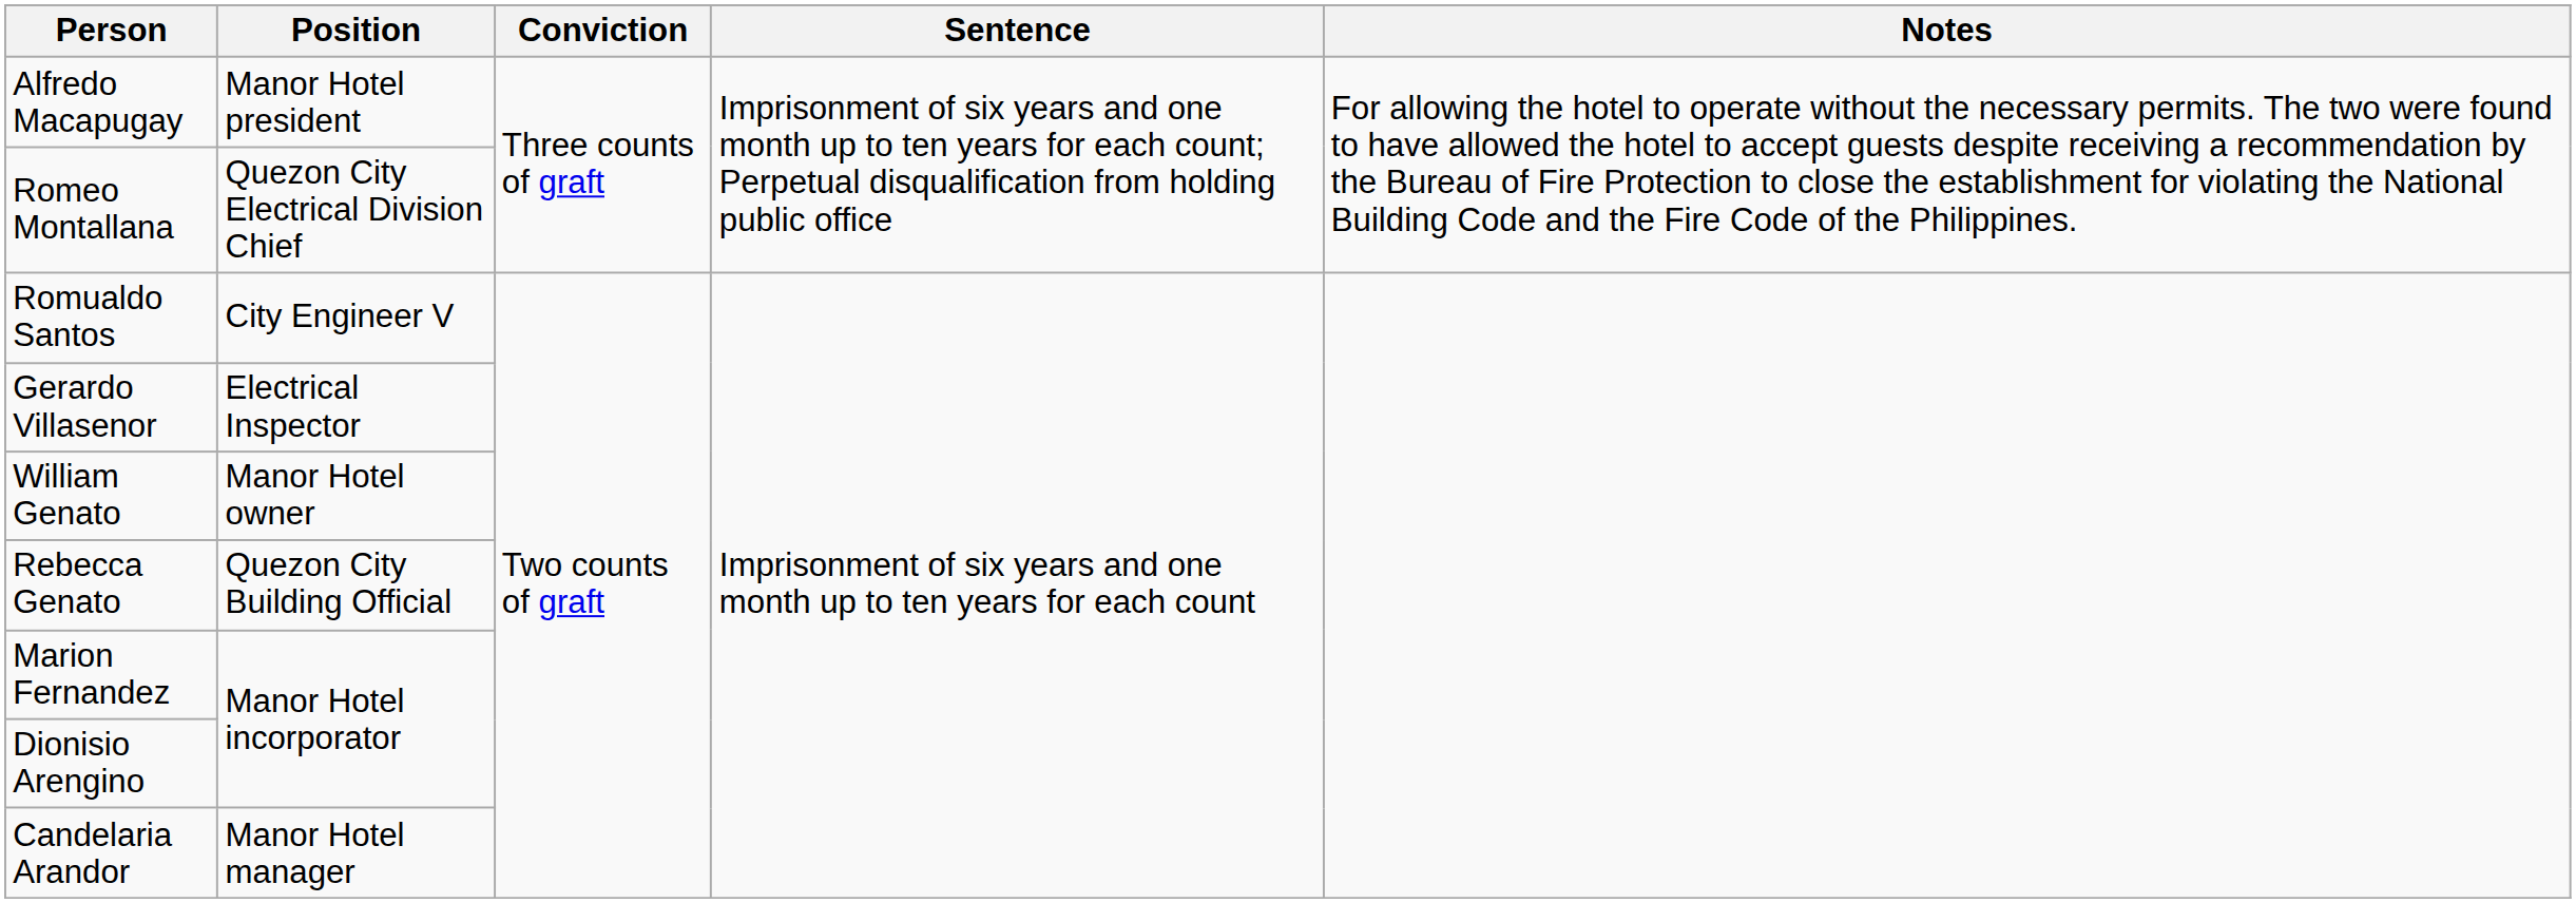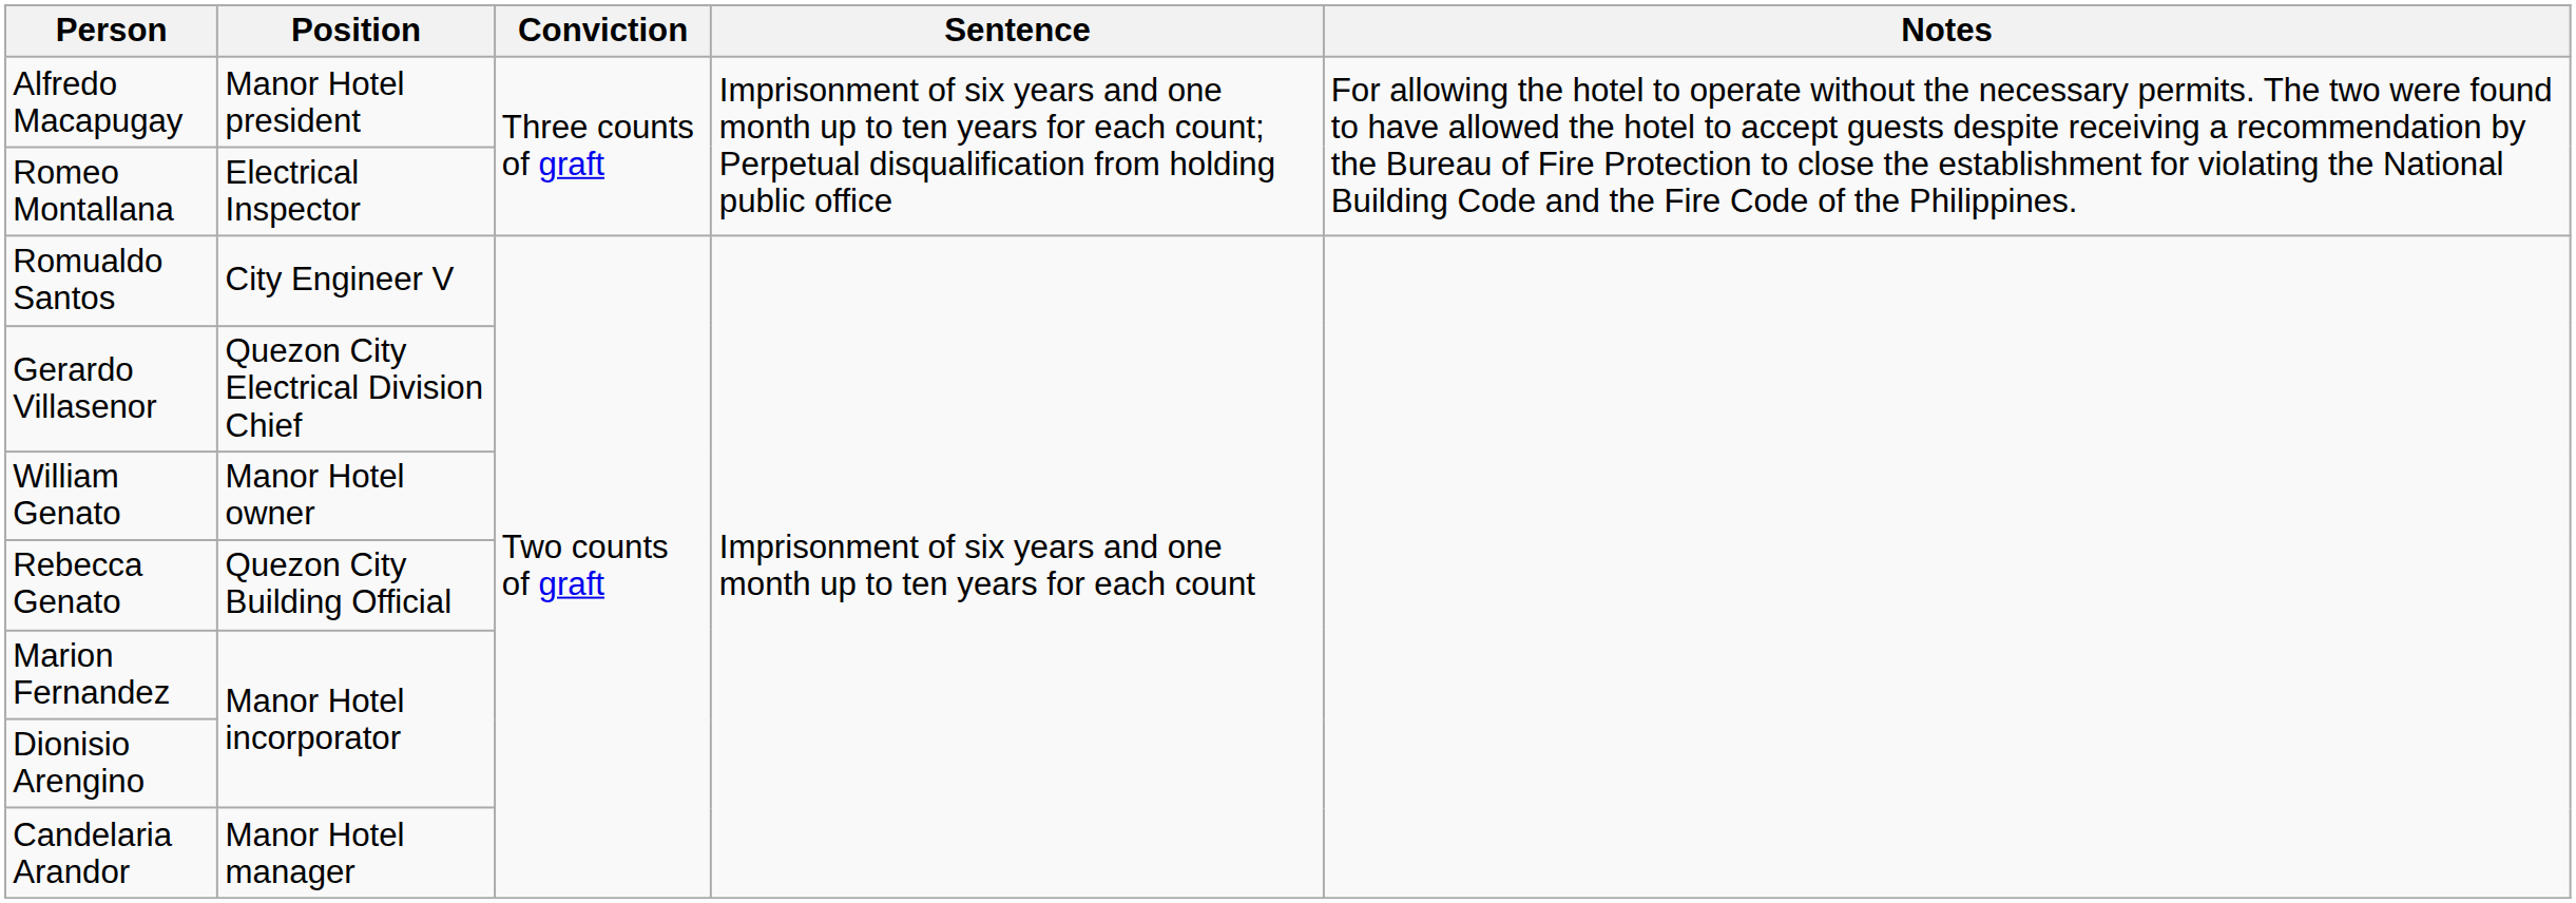Romeo Montallana | Position: Quezon City Electrical Division Chief -> Electrical Inspector
Gerardo Villasenor | Position: Electrical Inspector -> Quezon City Electrical Division Chief
